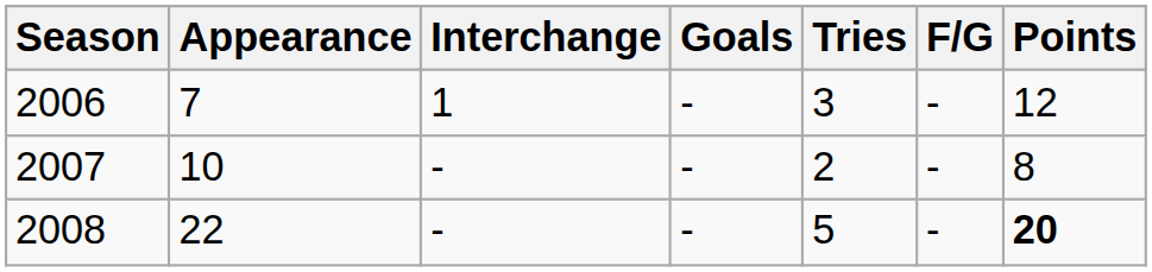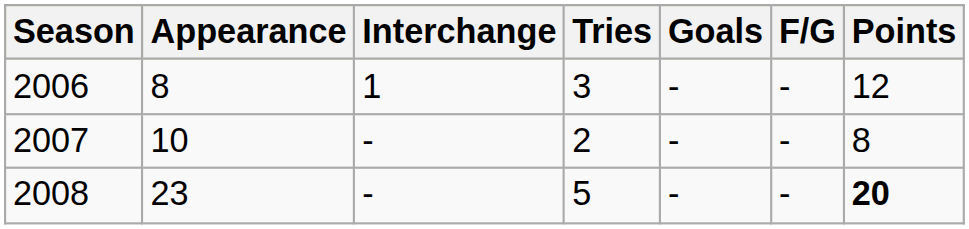columns swapped: Tries <-> Goals
2006 | Appearance: 7 -> 8
2008 | Appearance: 22 -> 23
